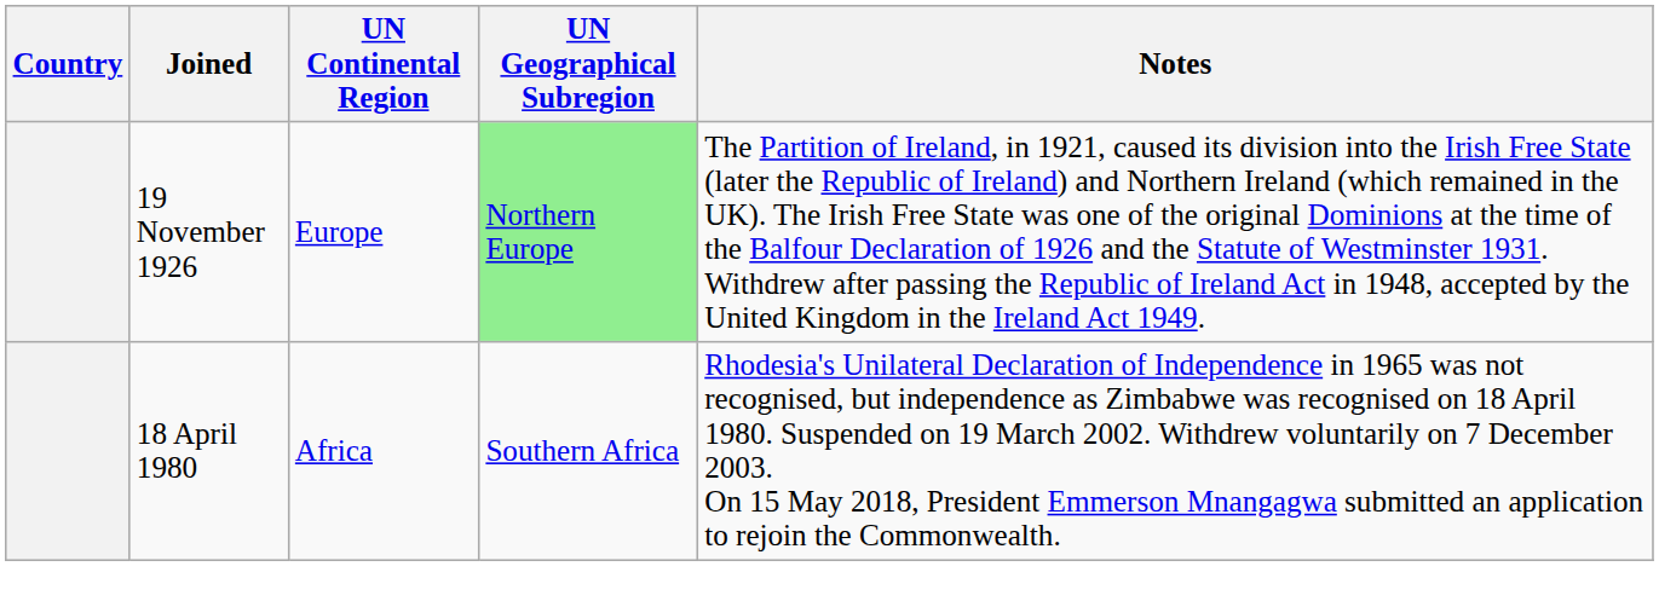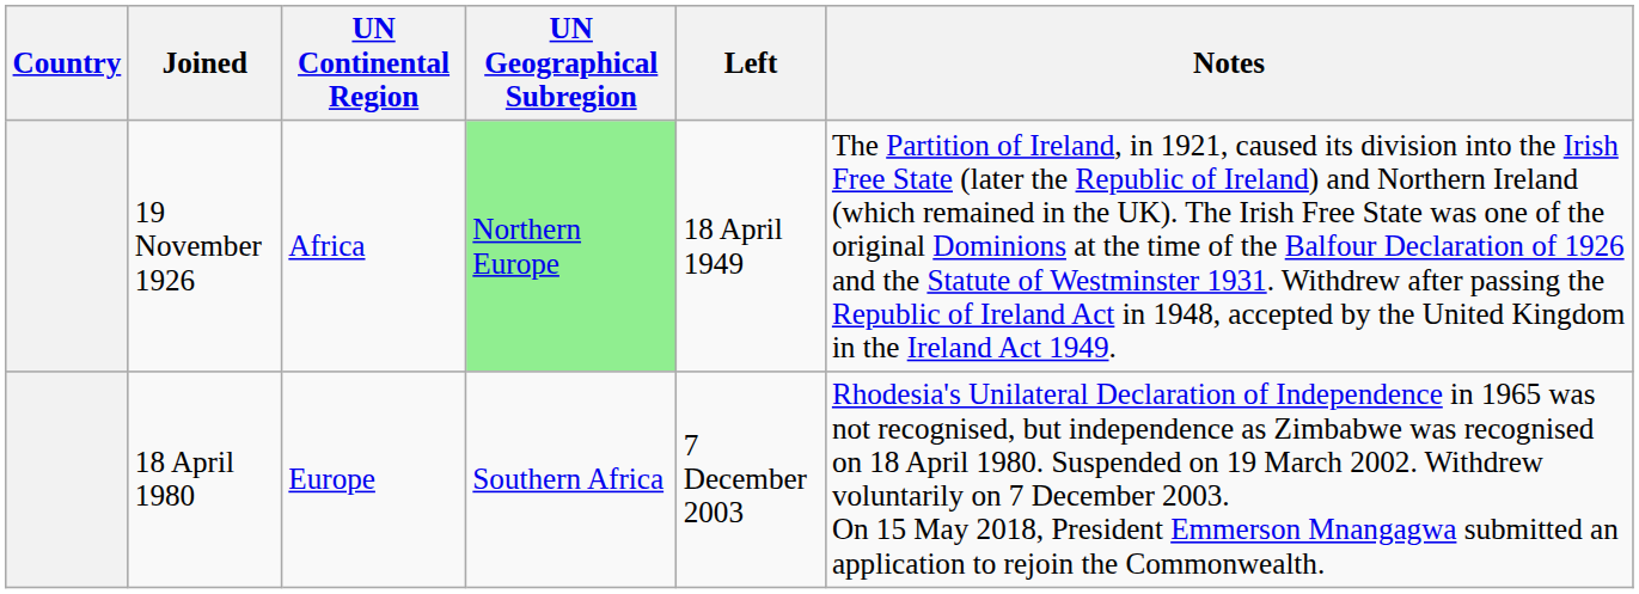+ column: Left | 18 April 1949 | 7 December 2003
19 November 1926 | UN Continental Region: Europe -> Africa
18 April 1980 | UN Continental Region: Africa -> Europe
